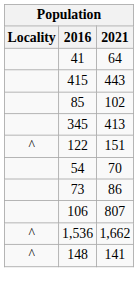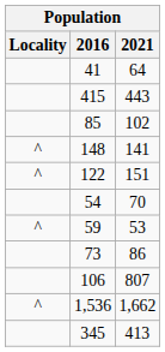rows swapped: 148 <-> 345
+ row: ^ | 59 | 53
